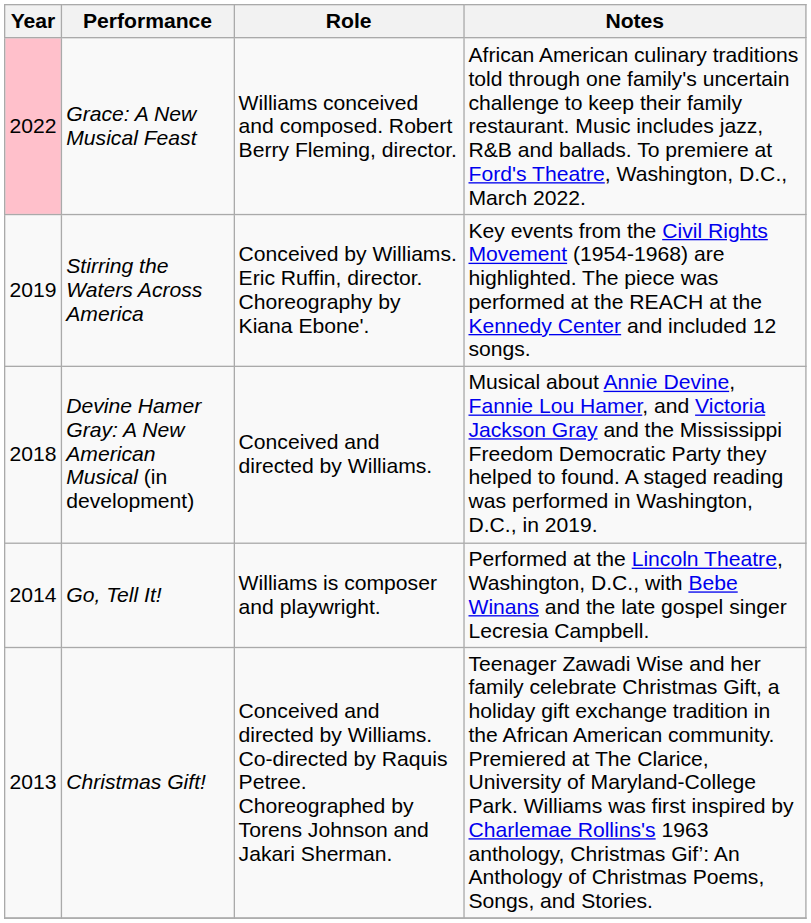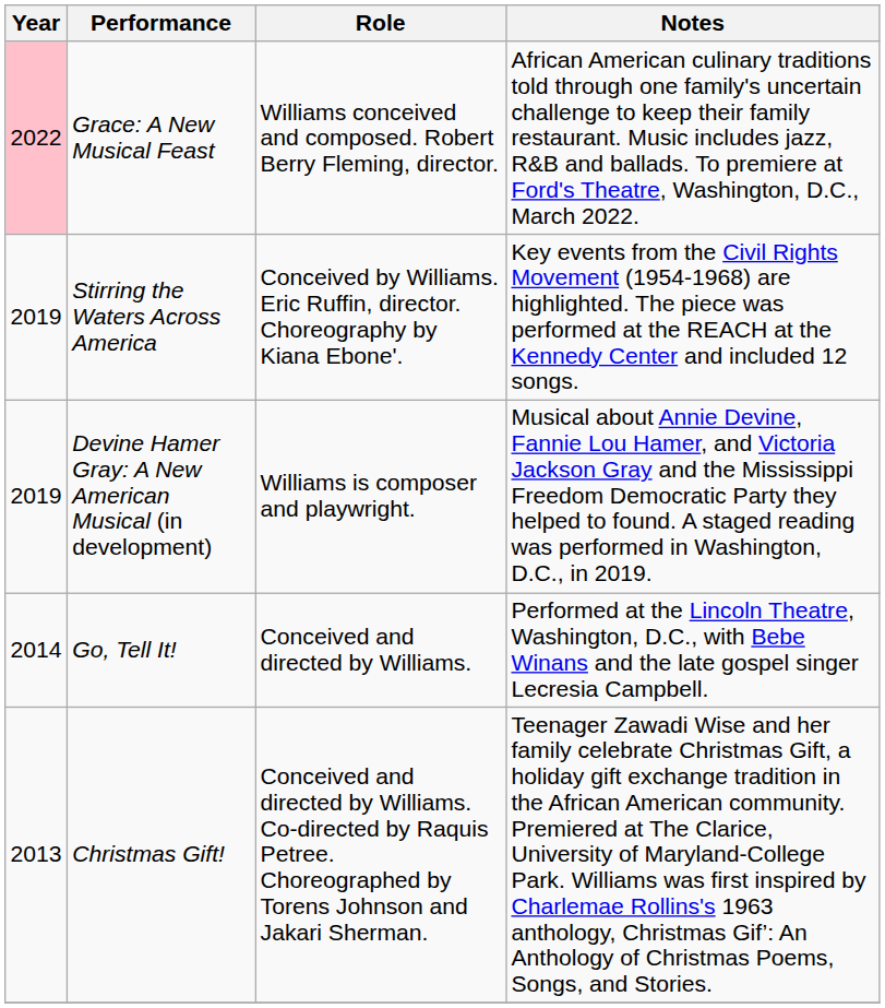Devine Hamer Gray: A New American Musical (in development) | Year: 2018 -> 2019
Devine Hamer Gray: A New American Musical (in development) | Role: Conceived and directed by Williams. -> Williams is composer and playwright.
Go, Tell It! | Role: Williams is composer and playwright. -> Conceived and directed by Williams.
